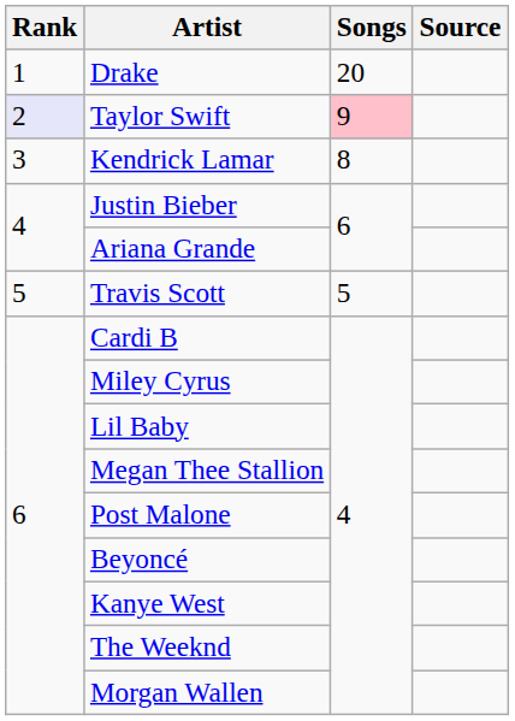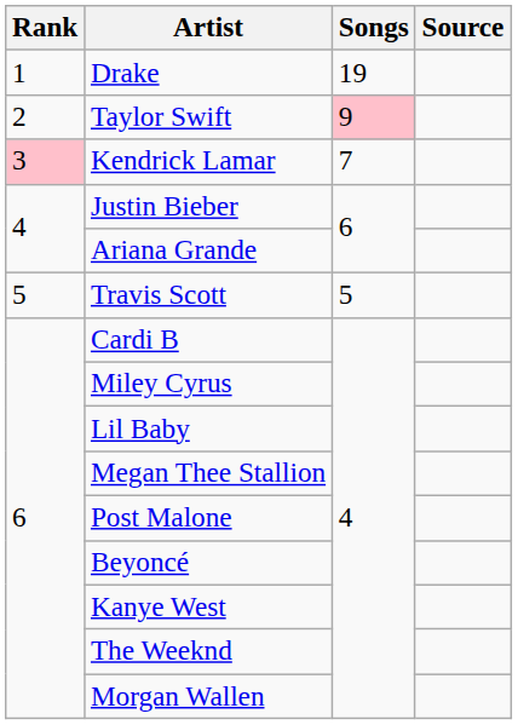Drake | Songs: 20 -> 19
Taylor Swift | Rank: lavender background -> no background
Kendrick Lamar | Rank: no background -> pink background
Kendrick Lamar | Songs: 8 -> 7
